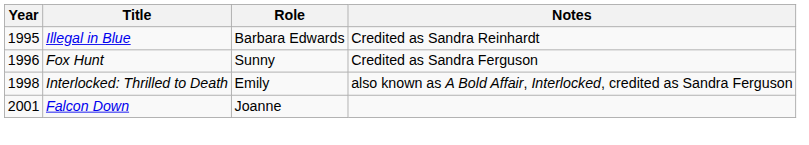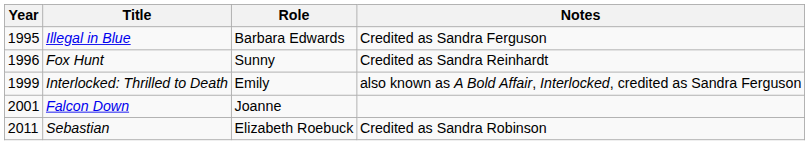Illegal in Blue | Notes: Credited as Sandra Reinhardt -> Credited as Sandra Ferguson
Fox Hunt | Notes: Credited as Sandra Ferguson -> Credited as Sandra Reinhardt
Interlocked: Thrilled to Death | Year: 1998 -> 1999
+ row: 2011 | Sebastian | Elizabeth Roebuck | Credited as Sandra Robinson
